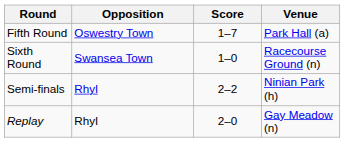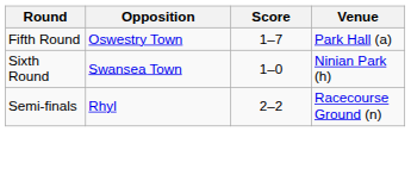Sixth Round | Venue: Racecourse Ground (n) -> Ninian Park (h)
Semi-finals | Venue: Ninian Park (h) -> Racecourse Ground (n)
- row: Replay | Rhyl | 2–0 | Gay Meadow (n)
